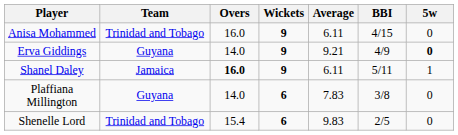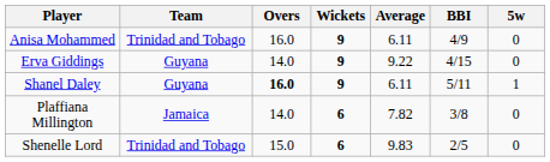Anisa Mohammed | BBI: 4/15 -> 4/9
Erva Giddings | Average: 9.21 -> 9.22
Erva Giddings | BBI: 4/9 -> 4/15
Erva Giddings | 5w: bold -> normal
Shanel Daley | Team: Jamaica -> Guyana
Plaffiana Millington | Team: Guyana -> Jamaica
Plaffiana Millington | Average: 7.83 -> 7.82
Shenelle Lord | Overs: 15.4 -> 15.0
